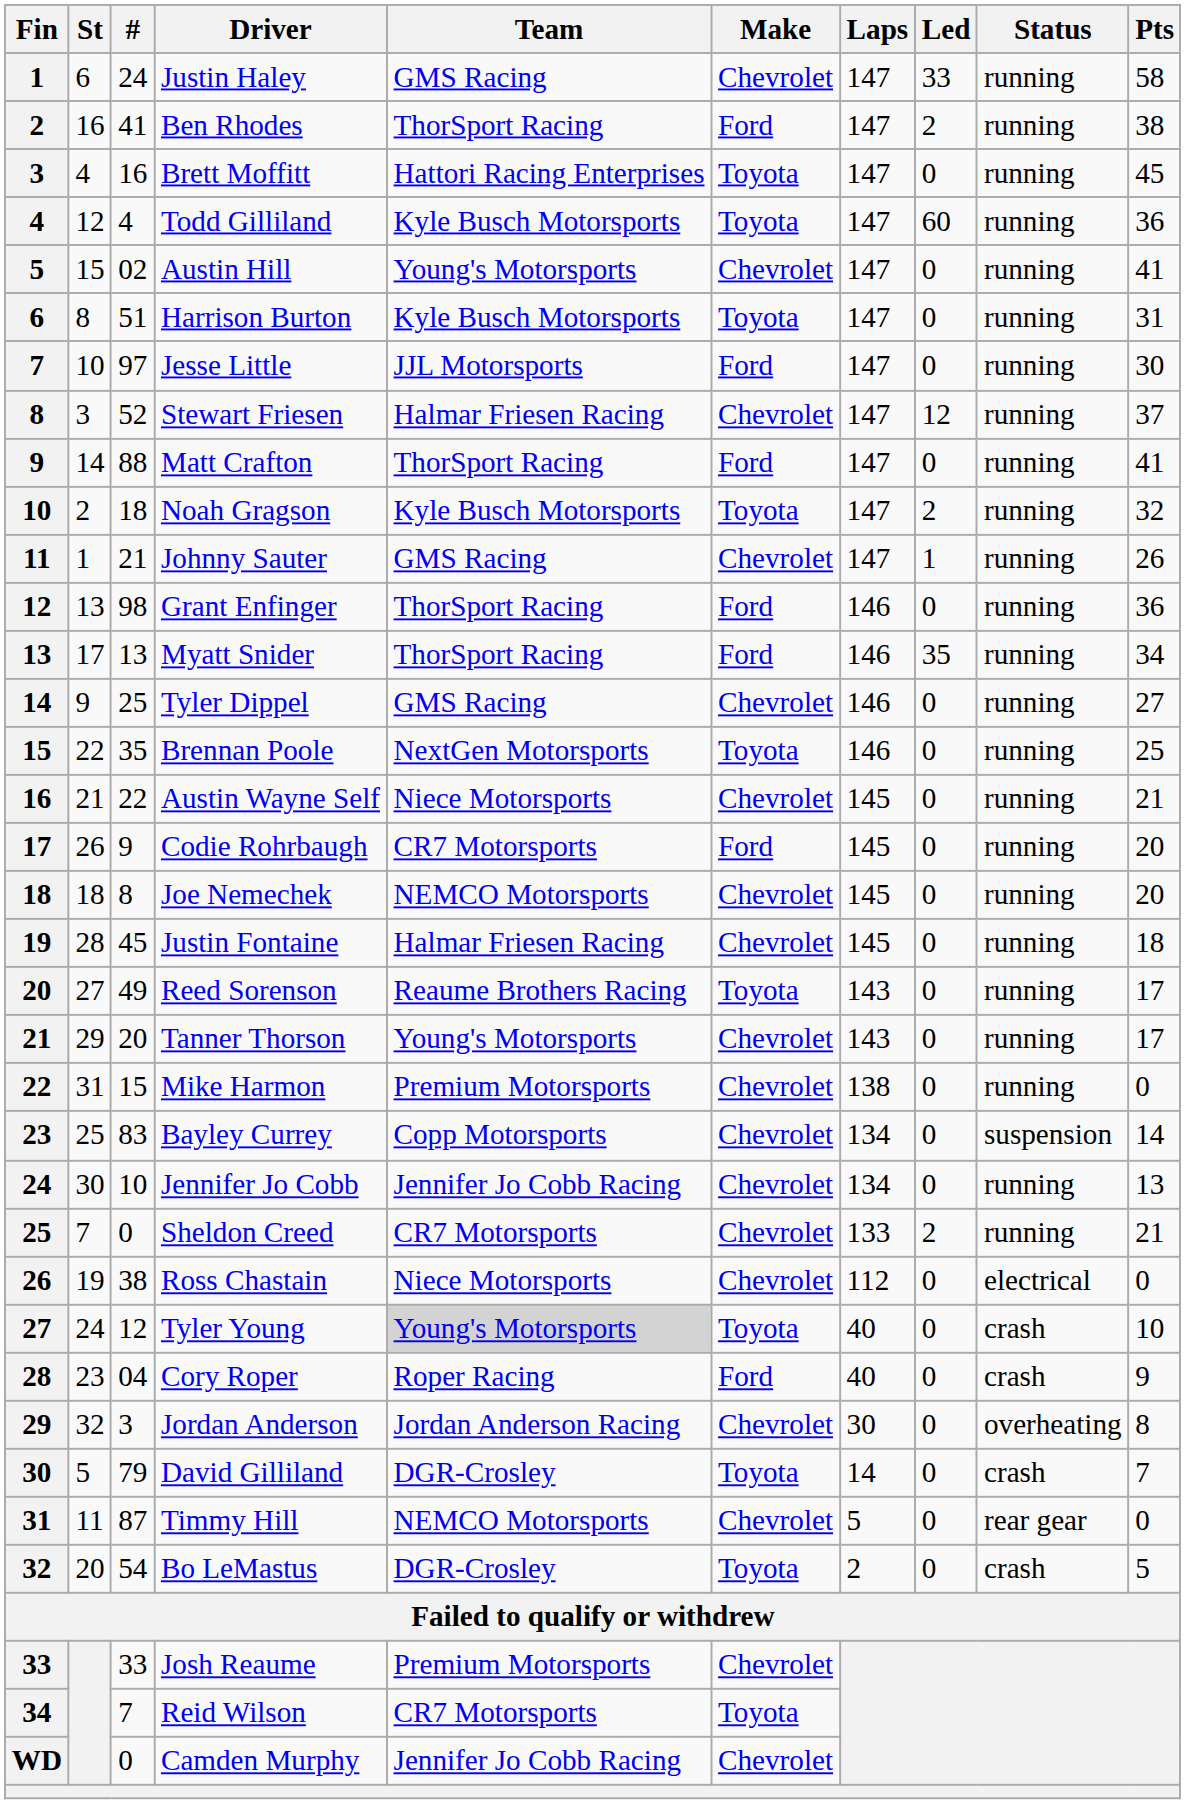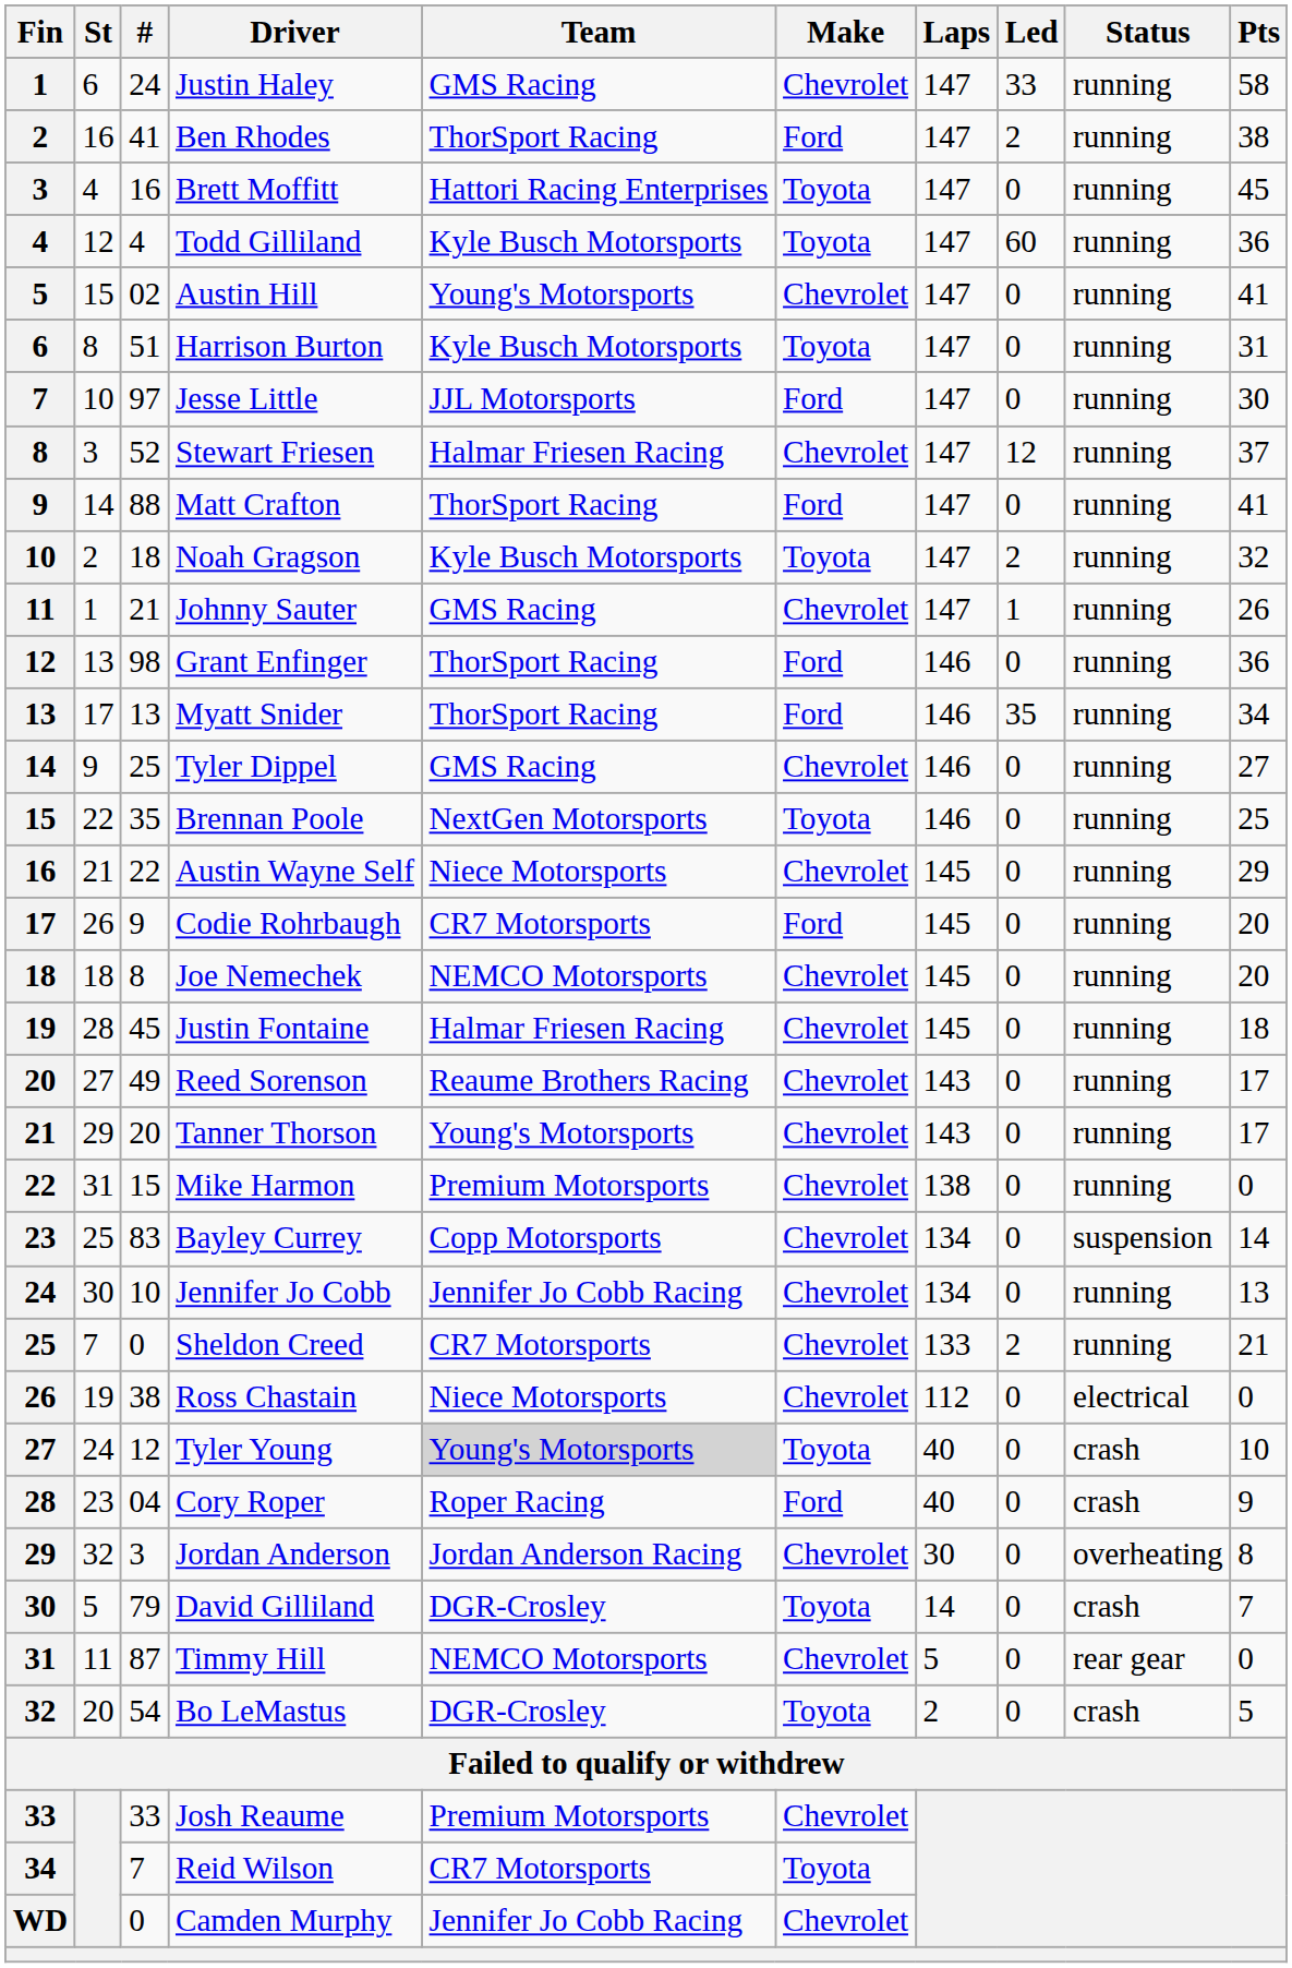Austin Wayne Self | Pts: 21 -> 29
Reed Sorenson | Make: Toyota -> Chevrolet
